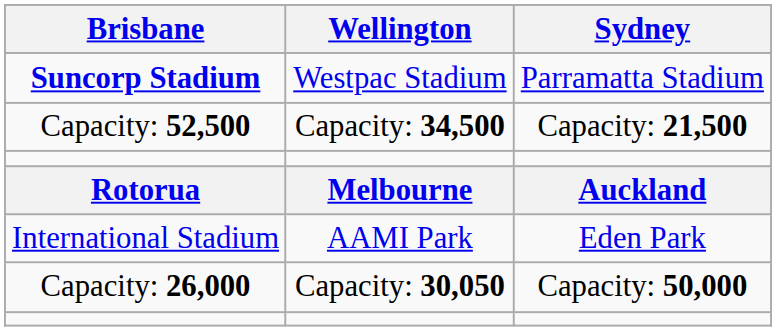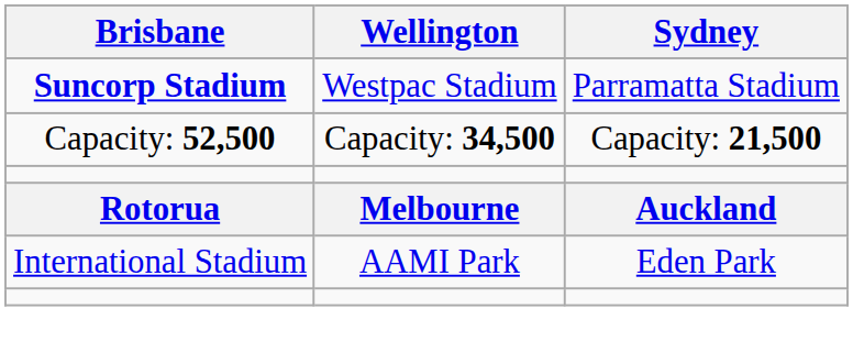- row: Capacity: 26,000 | Capacity: 30,050 | Capacity: 50,000
